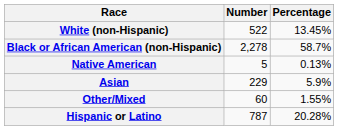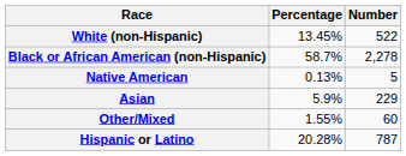columns swapped: Number <-> Percentage
